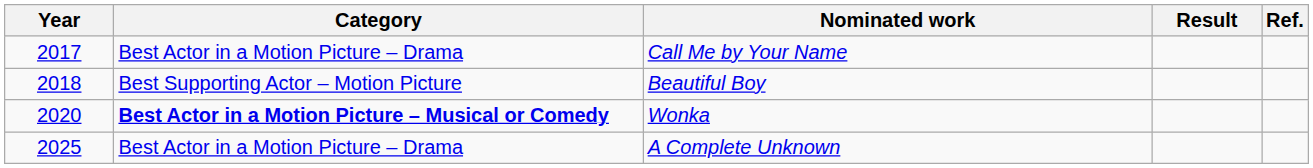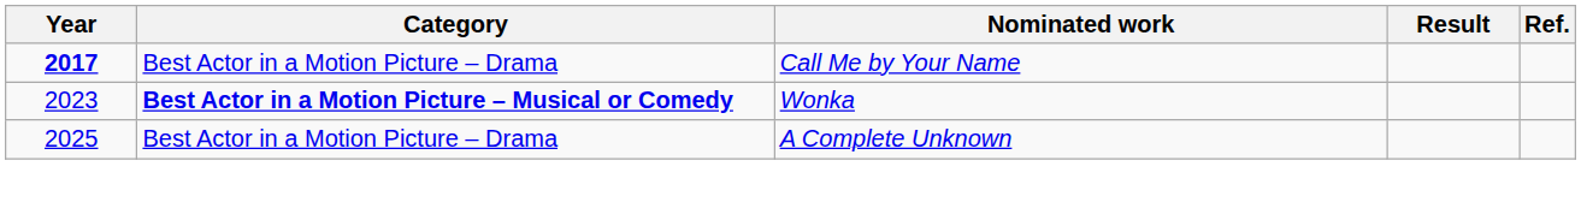Call Me by Your Name | Year: normal -> bold
- row: 2018 | Best Supporting Actor – Motion Picture | Beautiful Boy
Wonka | Year: 2020 -> 2023
